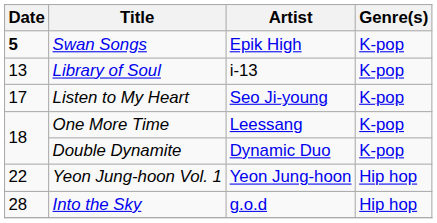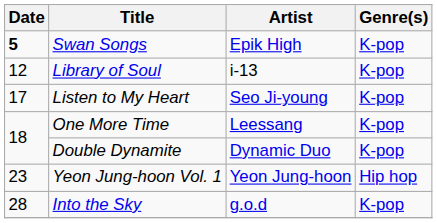Library of Soul | Date: 13 -> 12
Yeon Jung-hoon Vol. 1 | Date: 22 -> 23
Into the Sky | Genre(s): Hip hop -> K-pop
